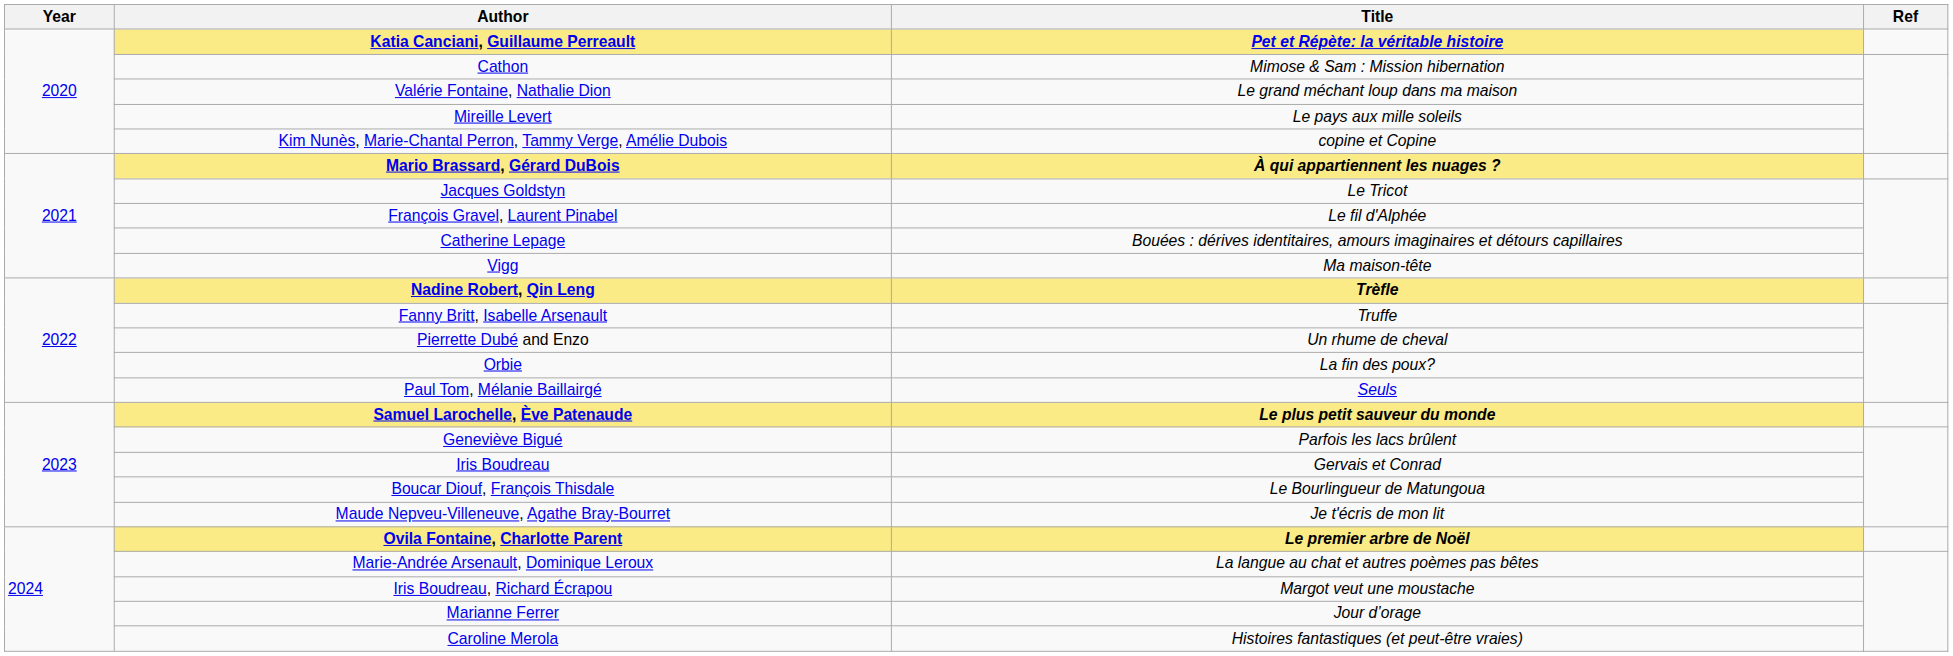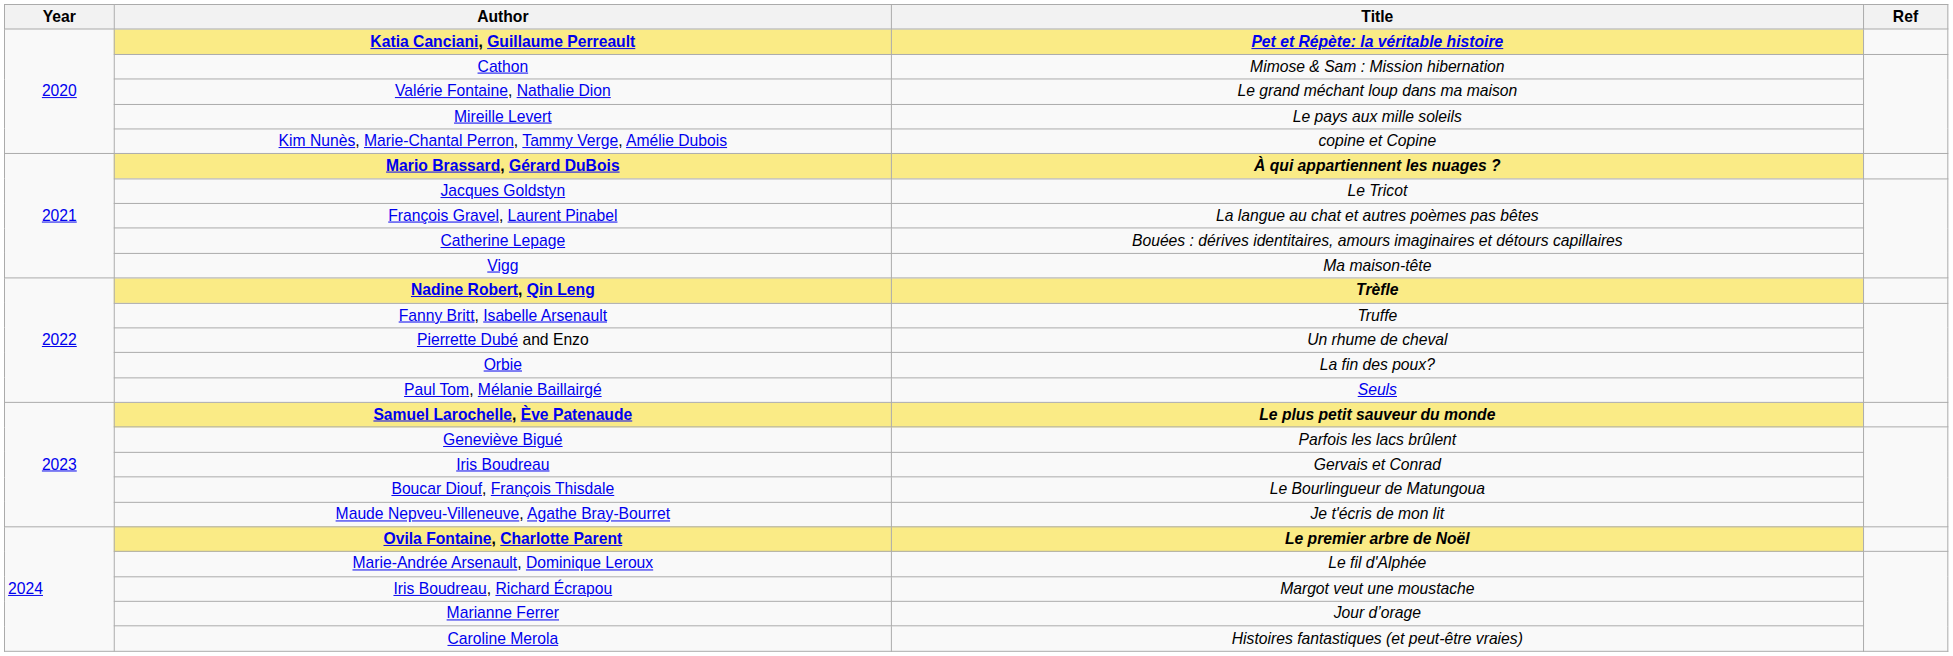François Gravel, Laurent Pinabel | Title: Le fil d'Alphée -> La langue au chat et autres poèmes pas bêtes
Marie-Andrée Arsenault, Dominique Leroux | Title: La langue au chat et autres poèmes pas bêtes -> Le fil d'Alphée
